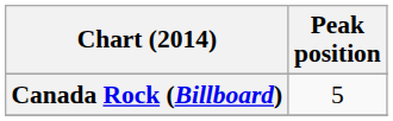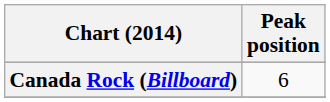Canada Rock (Billboard) | Peak position: 5 -> 6
